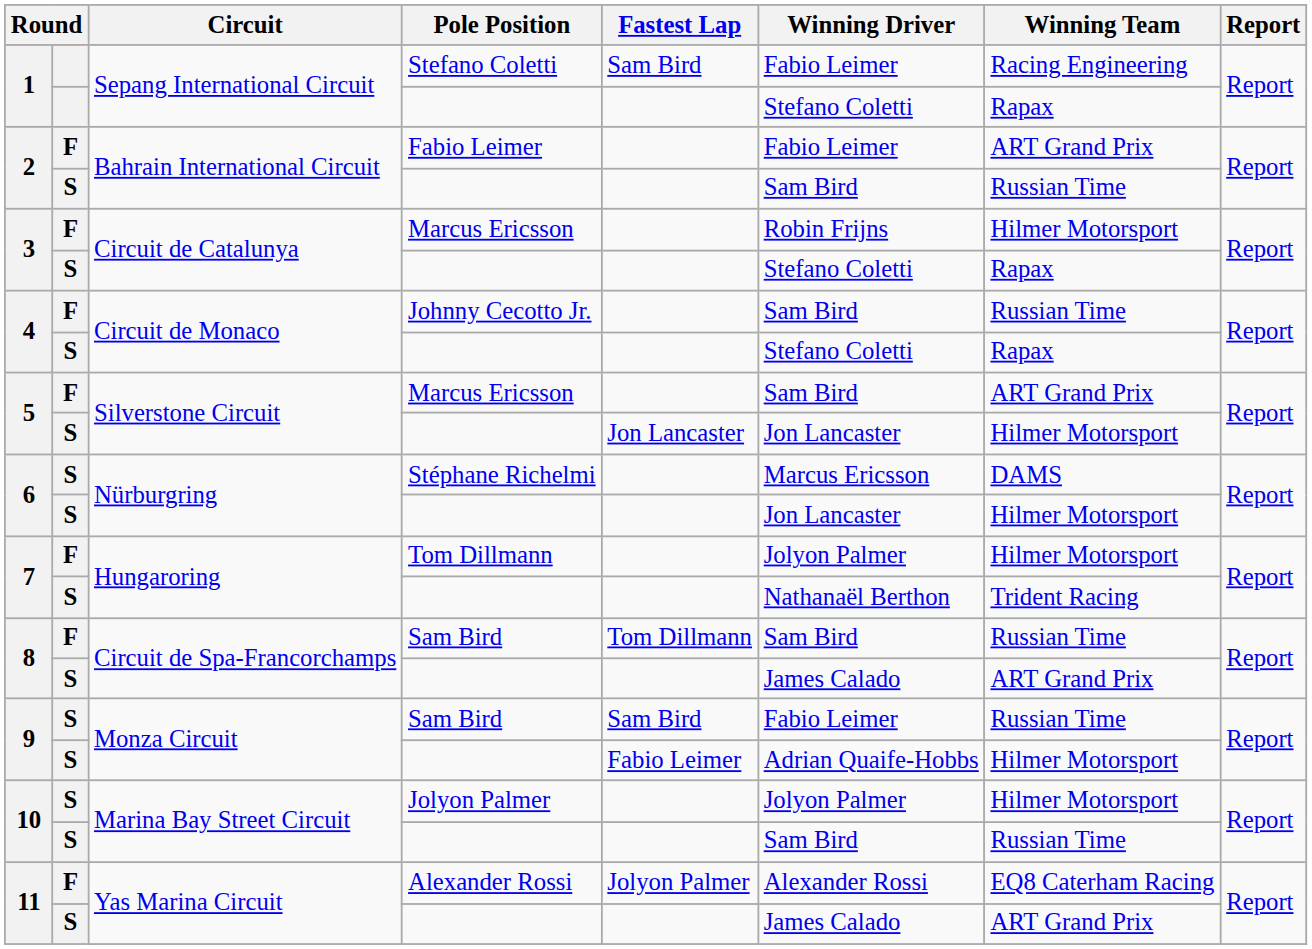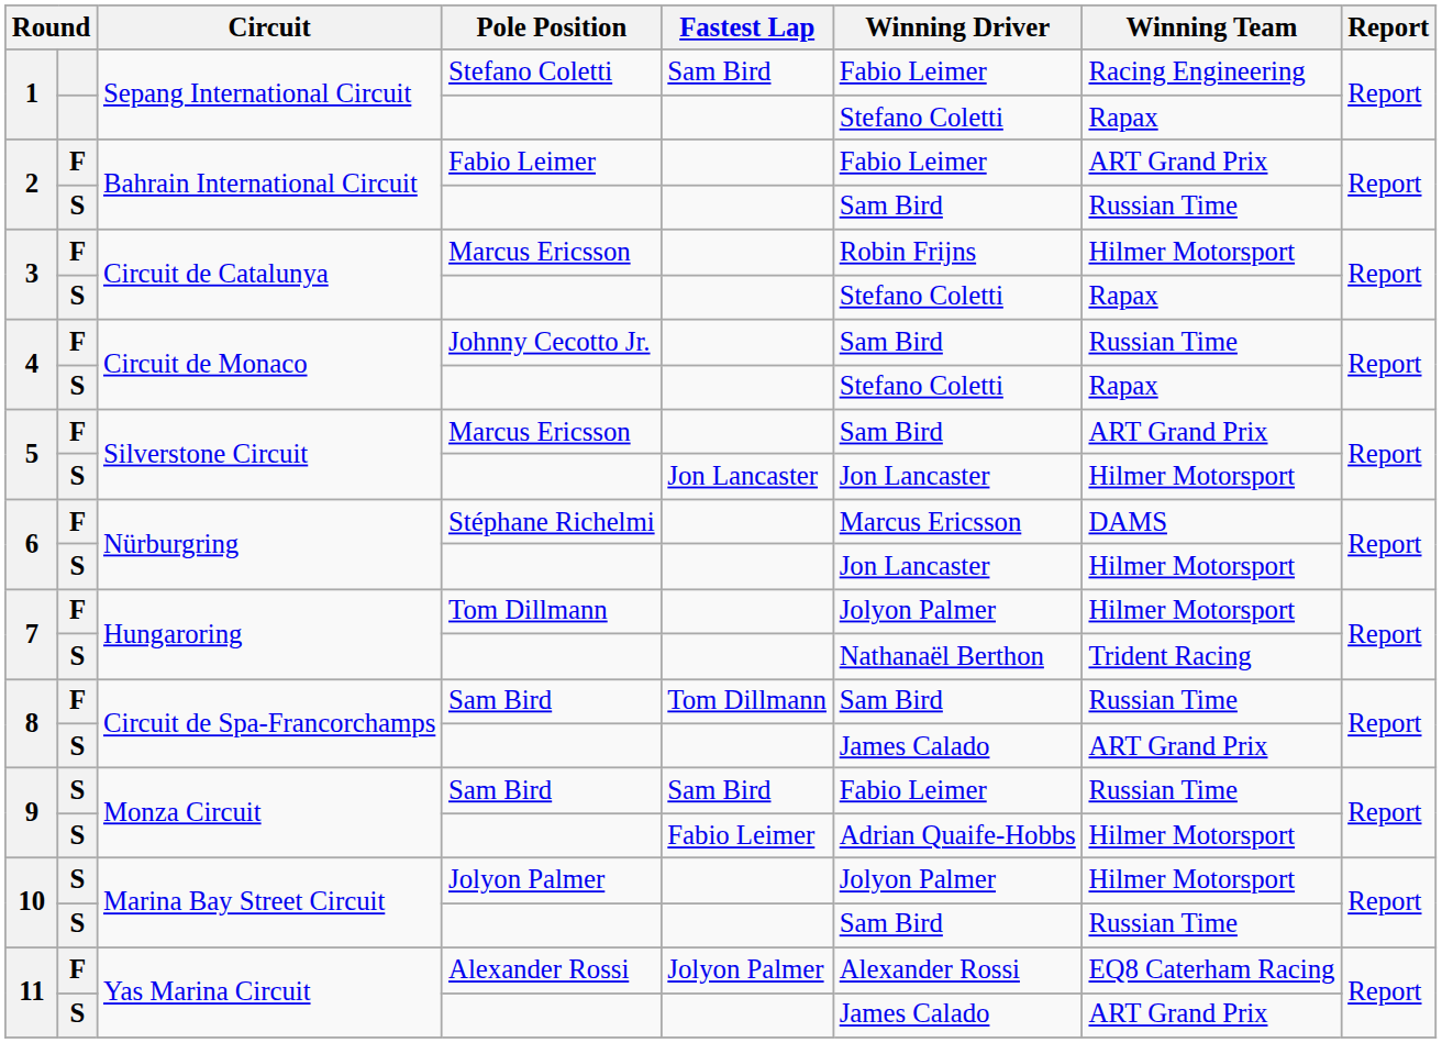6 / Stéphane Richelmi | column 2: S -> F
